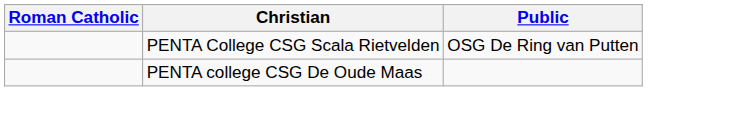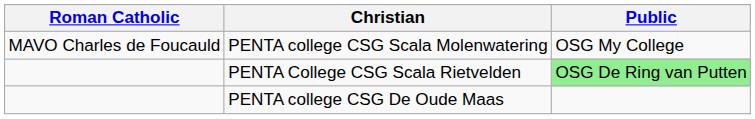+ row: MAVO Charles de Foucauld | PENTA college CSG Scala Molenwatering | OSG My College
PENTA College CSG Scala Rietvelden | Public: no background -> lightgreen background
